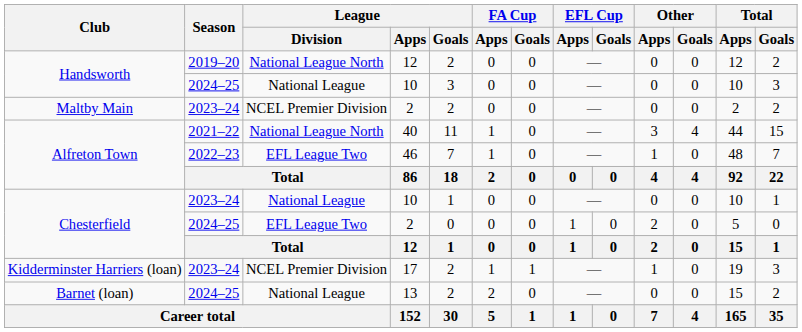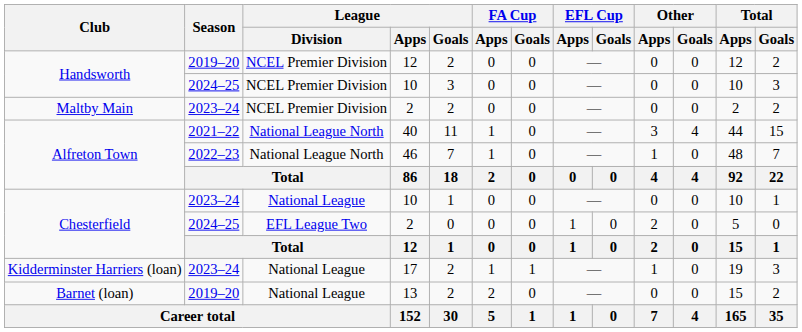Handsworth / 12 | League / Division: National League North -> NCEL Premier Division
Handsworth / 10 | League / Division: National League -> NCEL Premier Division
46 | League / Division: EFL League Two -> National League North
17 | League / Division: NCEL Premier Division -> National League
13 | Season: 2024–25 -> 2019–20
